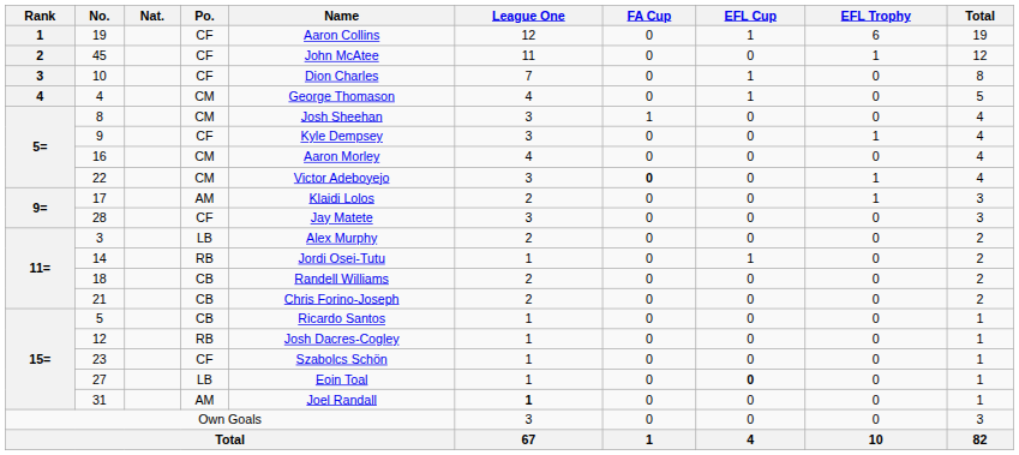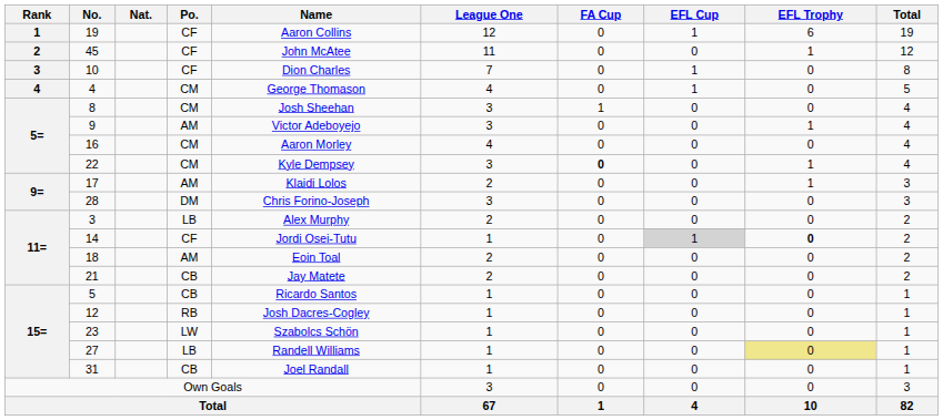9 | Po.: CF -> AM
9 | Name: Kyle Dempsey -> Victor Adeboyejo
22 | Name: Victor Adeboyejo -> Kyle Dempsey
28 | Po.: CF -> DM
28 | Name: Jay Matete -> Chris Forino-Joseph
14 | Po.: RB -> CF
14 | EFL Cup: no background -> lightgrey background
14 | EFL Trophy: normal -> bold
18 | Po.: CB -> AM
18 | Name: Randell Williams -> Eoin Toal
21 | Name: Chris Forino-Joseph -> Jay Matete
23 | Po.: CF -> LW
27 | Name: Eoin Toal -> Randell Williams
27 | EFL Cup: bold -> normal
27 | EFL Trophy: no background -> khaki background
31 | Po.: AM -> CB
31 | League One: bold -> normal
